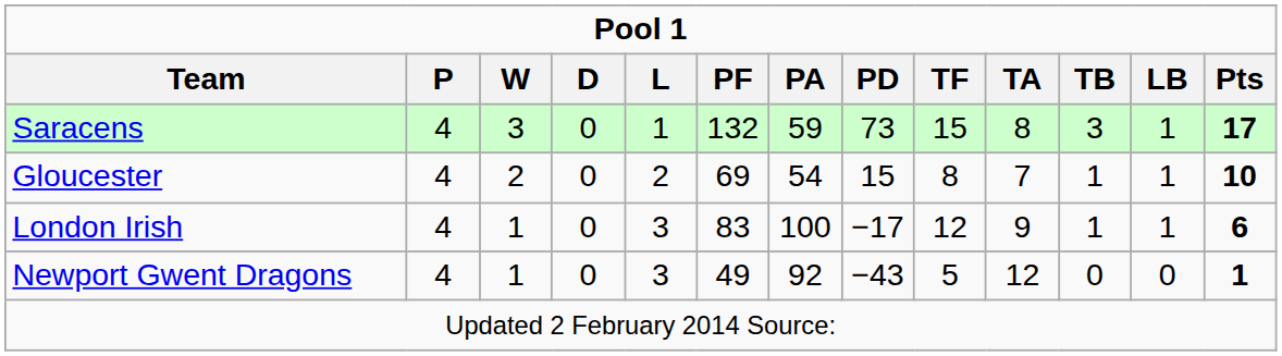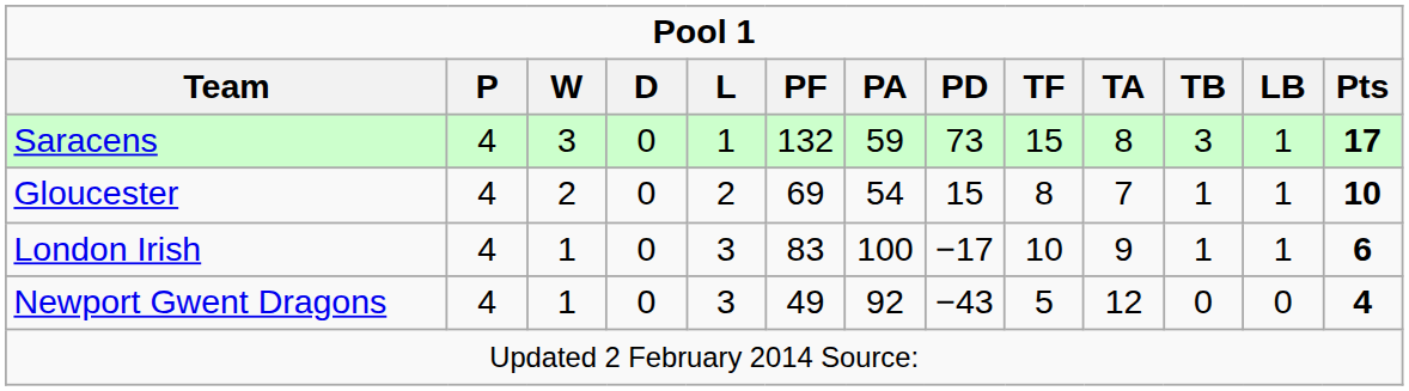London Irish | TF: 12 -> 10
Newport Gwent Dragons | Pts: 1 -> 4
